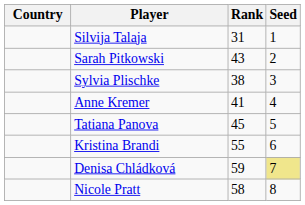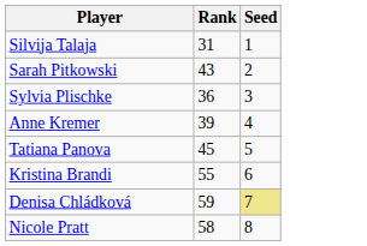- column: Country
Sylvia Plischke | Rank: 38 -> 36
Anne Kremer | Rank: 41 -> 39
